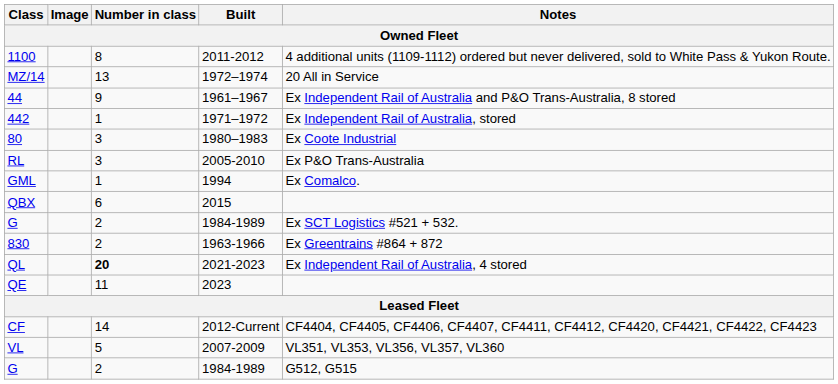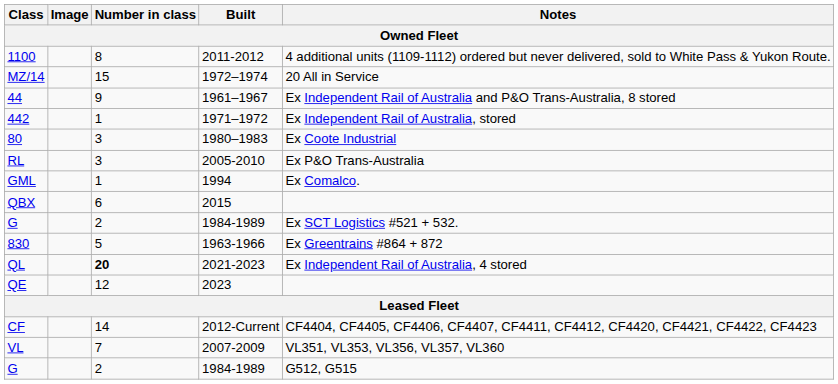MZ/14 | Number in class: 13 -> 15
830 | Number in class: 2 -> 5
QE | Number in class: 11 -> 12
VL | Number in class: 5 -> 7
